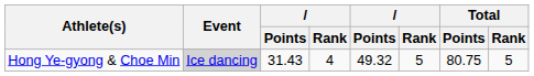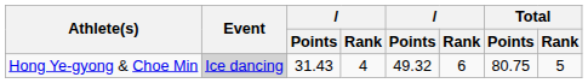Hong Ye-gyong & Choe Min | column 6: 5 -> 6
